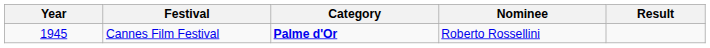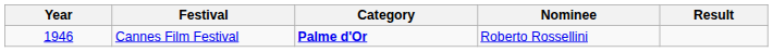Cannes Film Festival | Year: 1945 -> 1946
